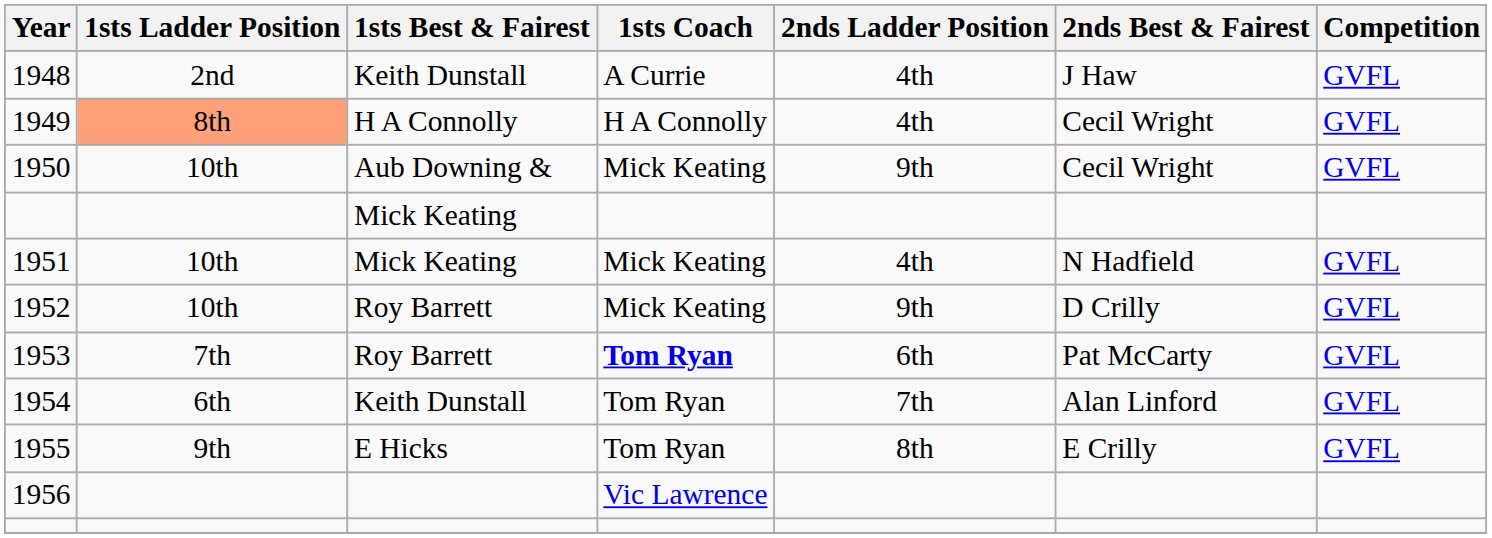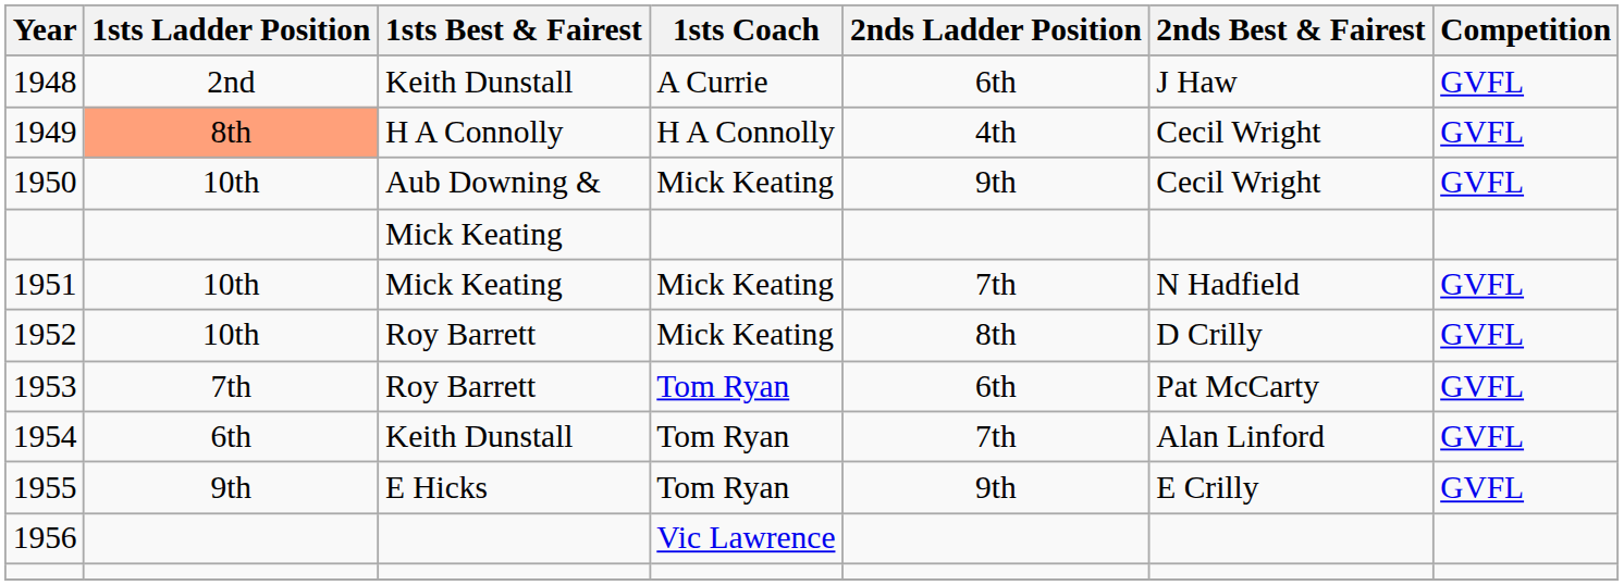1948 | 2nds Ladder Position: 4th -> 6th
1951 | 2nds Ladder Position: 4th -> 7th
1952 | 2nds Ladder Position: 9th -> 8th
1953 | 1sts Coach: bold -> normal
1955 | 2nds Ladder Position: 8th -> 9th
